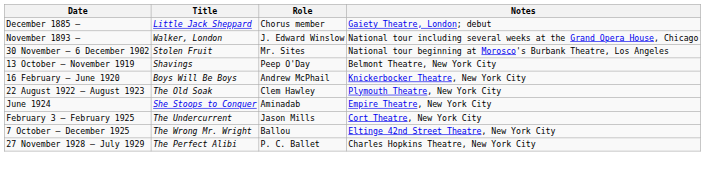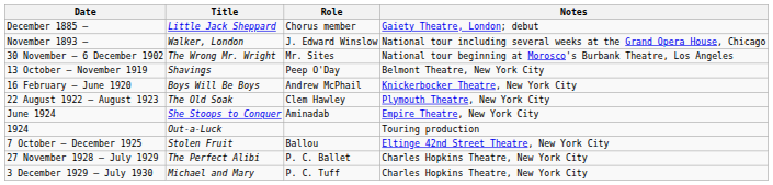30 November – 6 December 1902 | Title: Stolen Fruit -> The Wrong Mr. Wright
+ row: 1924 | Out-a-Luck | Touring production
- row: February 3 – February 1925 | The Undercurrent | Jason Mills | Cort Theatre, New York City
7 October – December 1925 | Title: The Wrong Mr. Wright -> Stolen Fruit
+ row: 3 December 1929 – July 1930 | Michael and Mary | P. C. Tuff | Charles Hopkins Theatre, New York City
